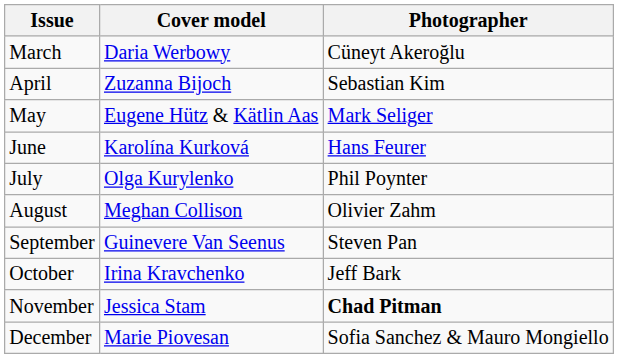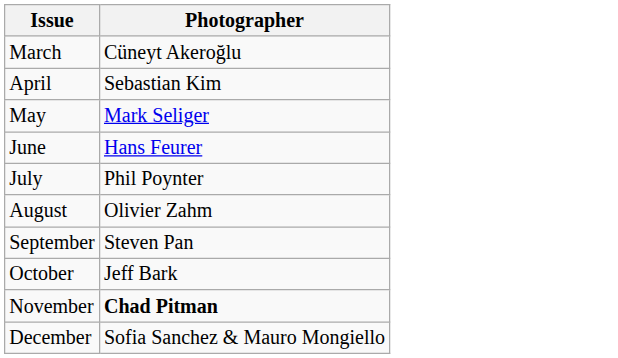- column: Cover model | Daria Werbowy | Zuzanna Bijoch | Eugene Hütz & Kätlin Aas | Karolína Kurková | Olga Kurylenko | Meghan Collison | Guinevere Van Seenus | Irina Kravchenko | Jessica Stam | Marie Piovesan
